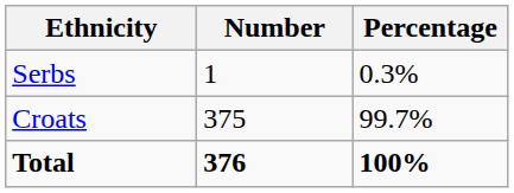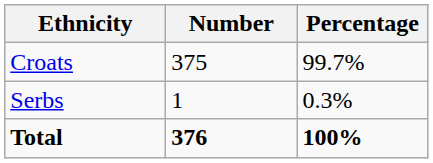rows swapped: Croats <-> Serbs
